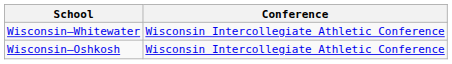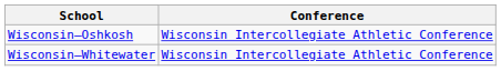rows swapped: Wisconsin–Oshkosh <-> Wisconsin–Whitewater
